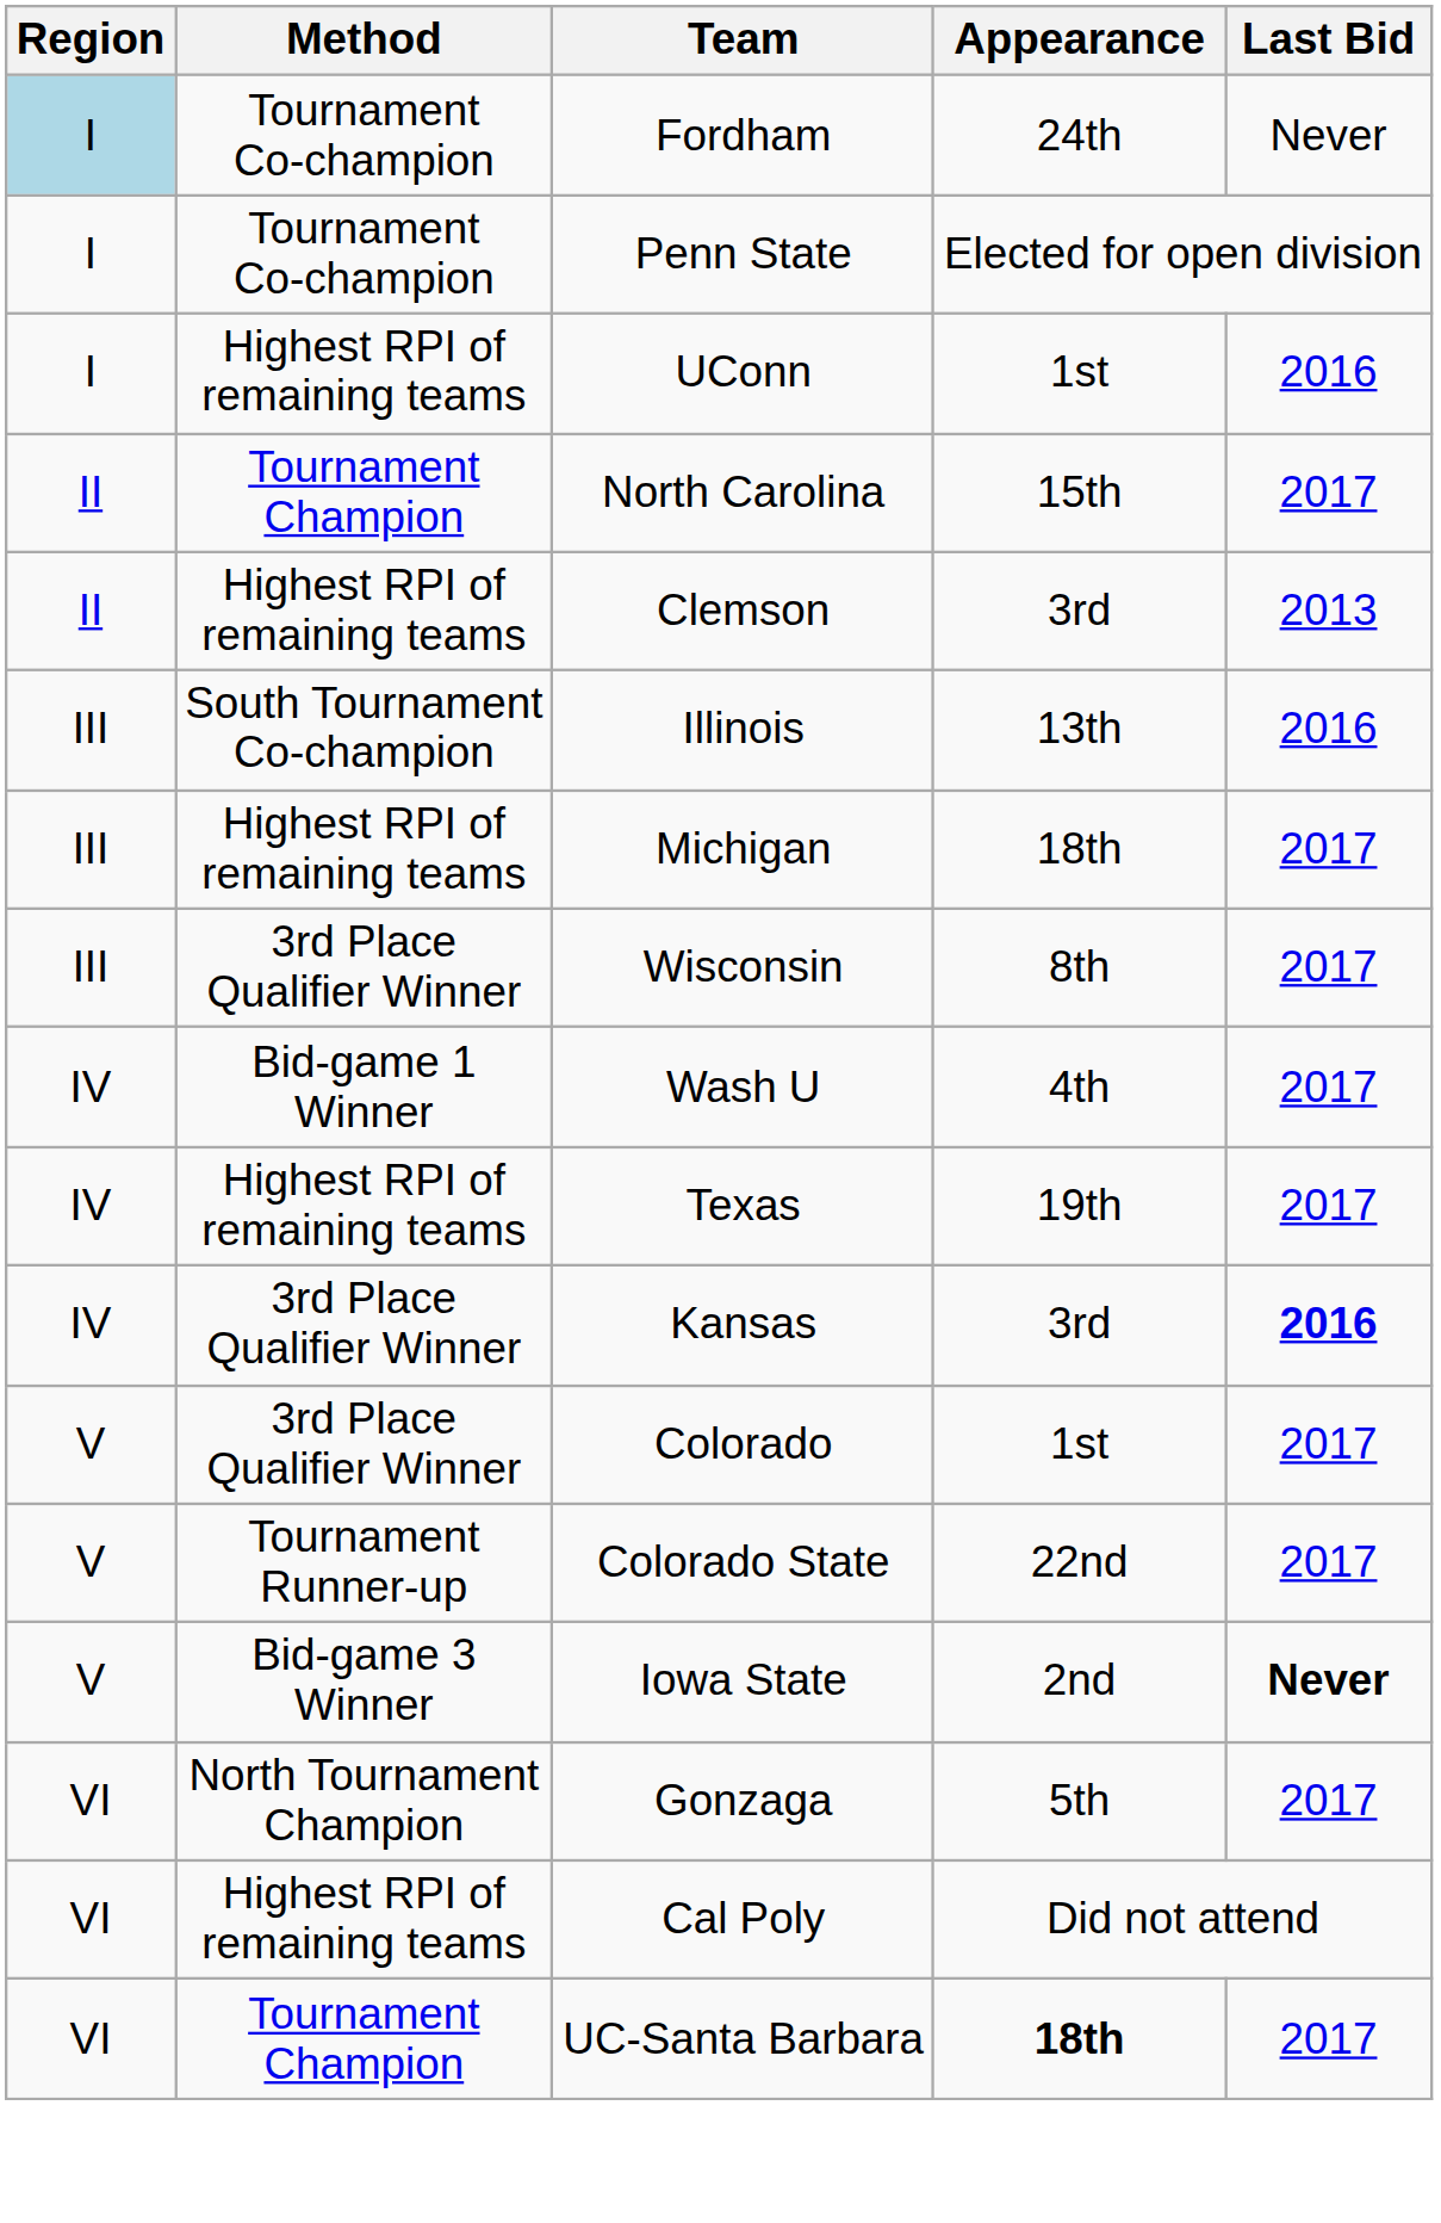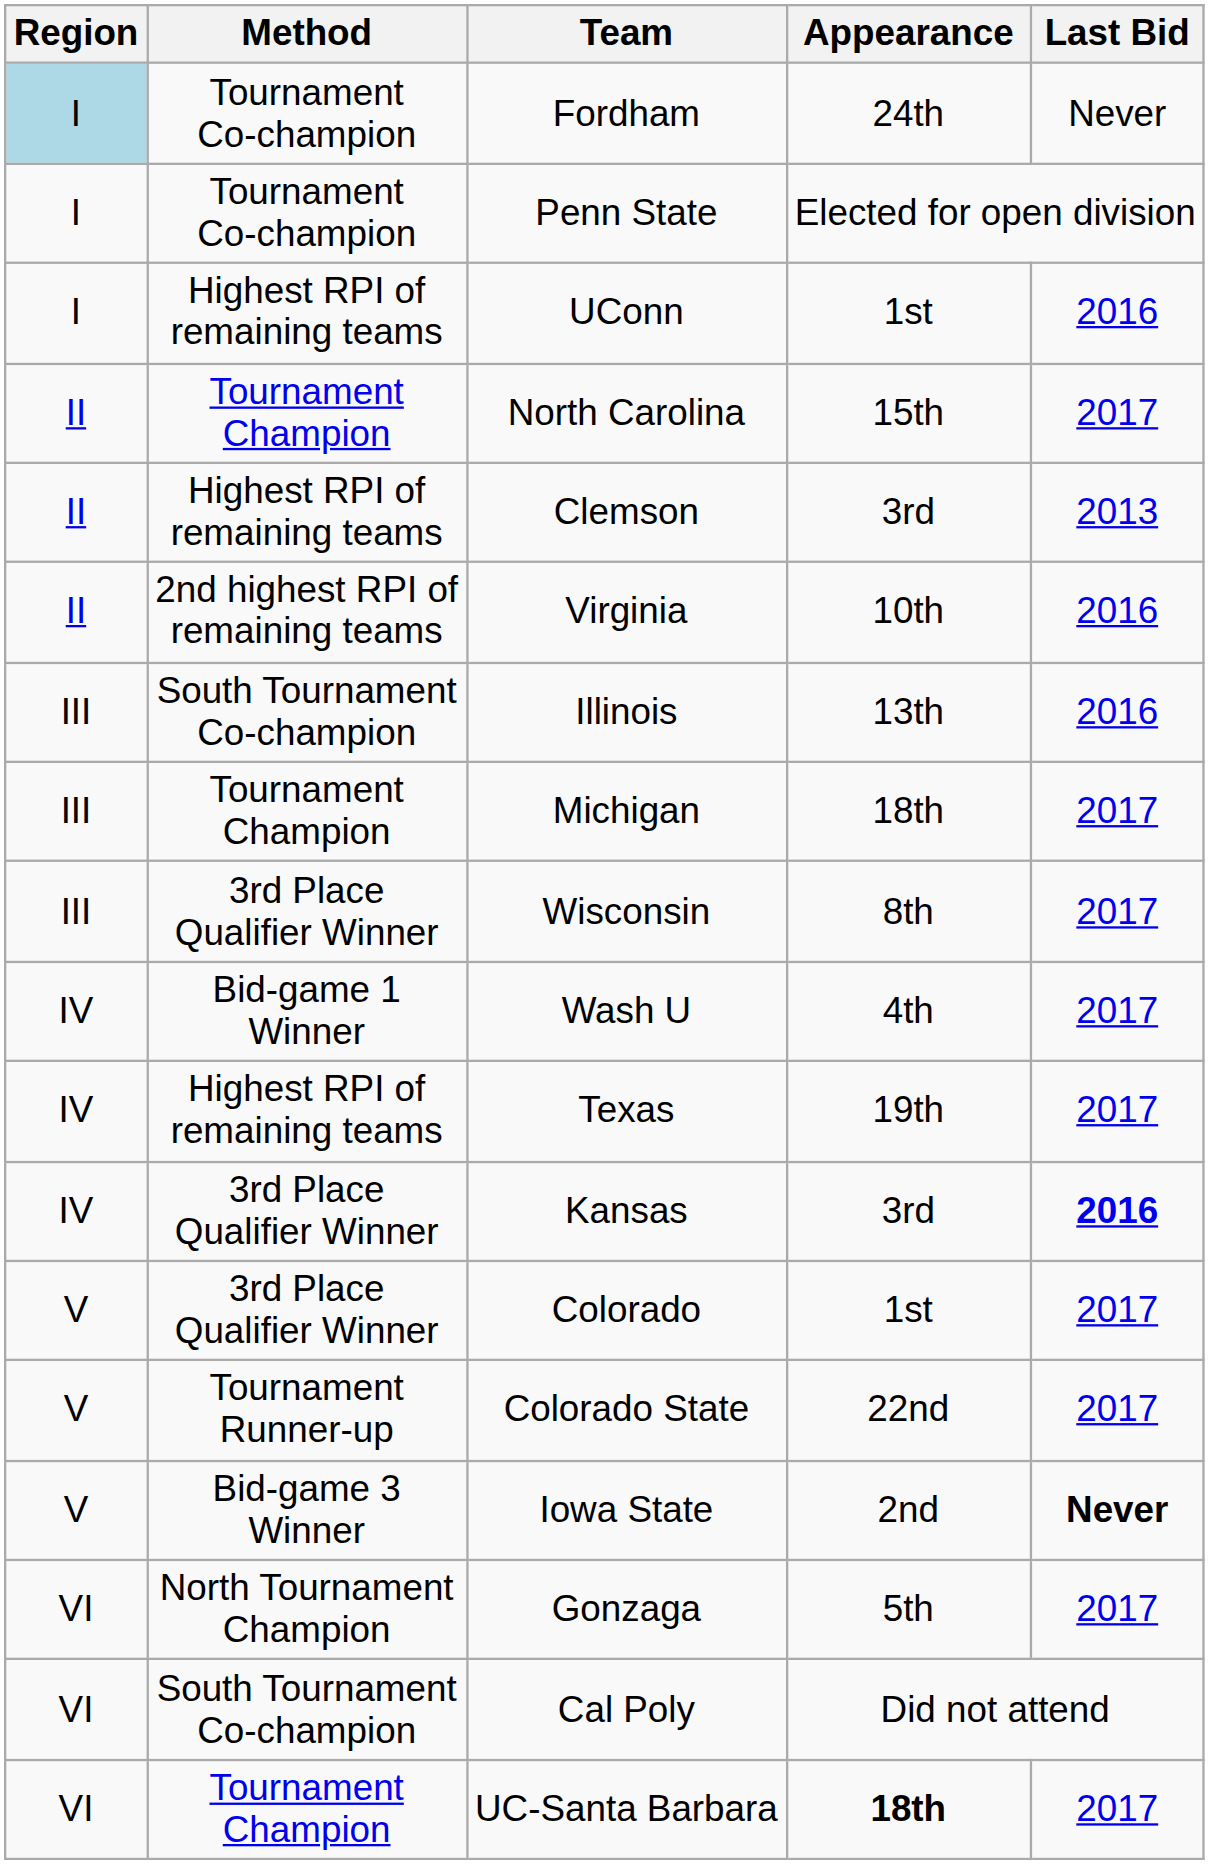+ row: II | 2nd highest RPI of remaining teams | Virginia | 10th | 2016
Michigan | Method: Highest RPI of remaining teams -> Tournament Champion
Cal Poly | Method: Highest RPI of remaining teams -> South Tournament Co-champion
